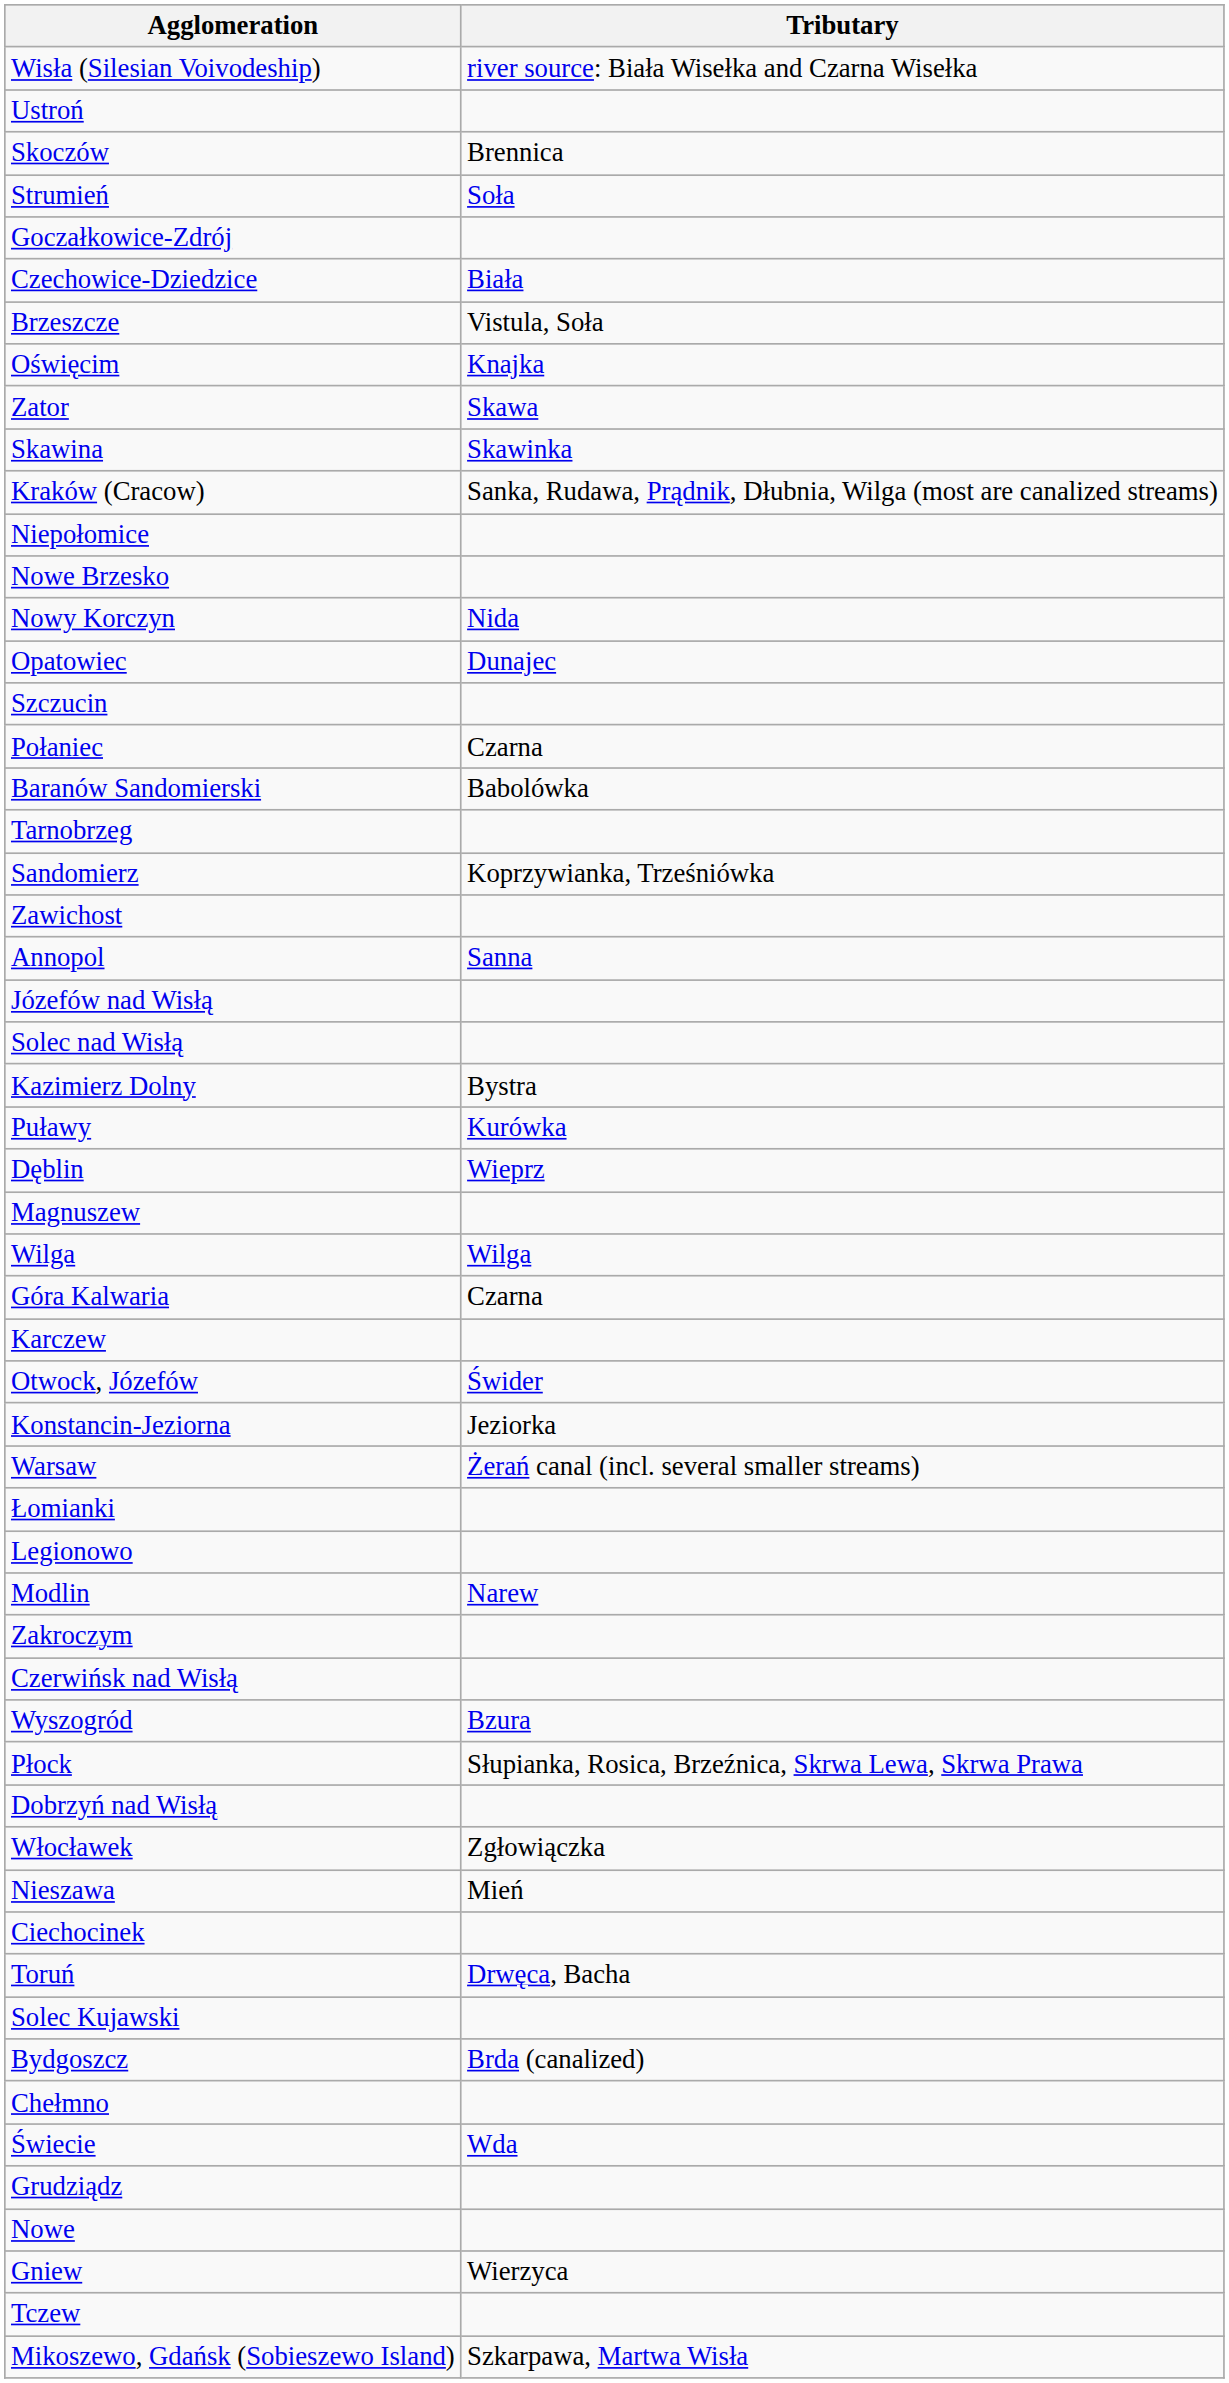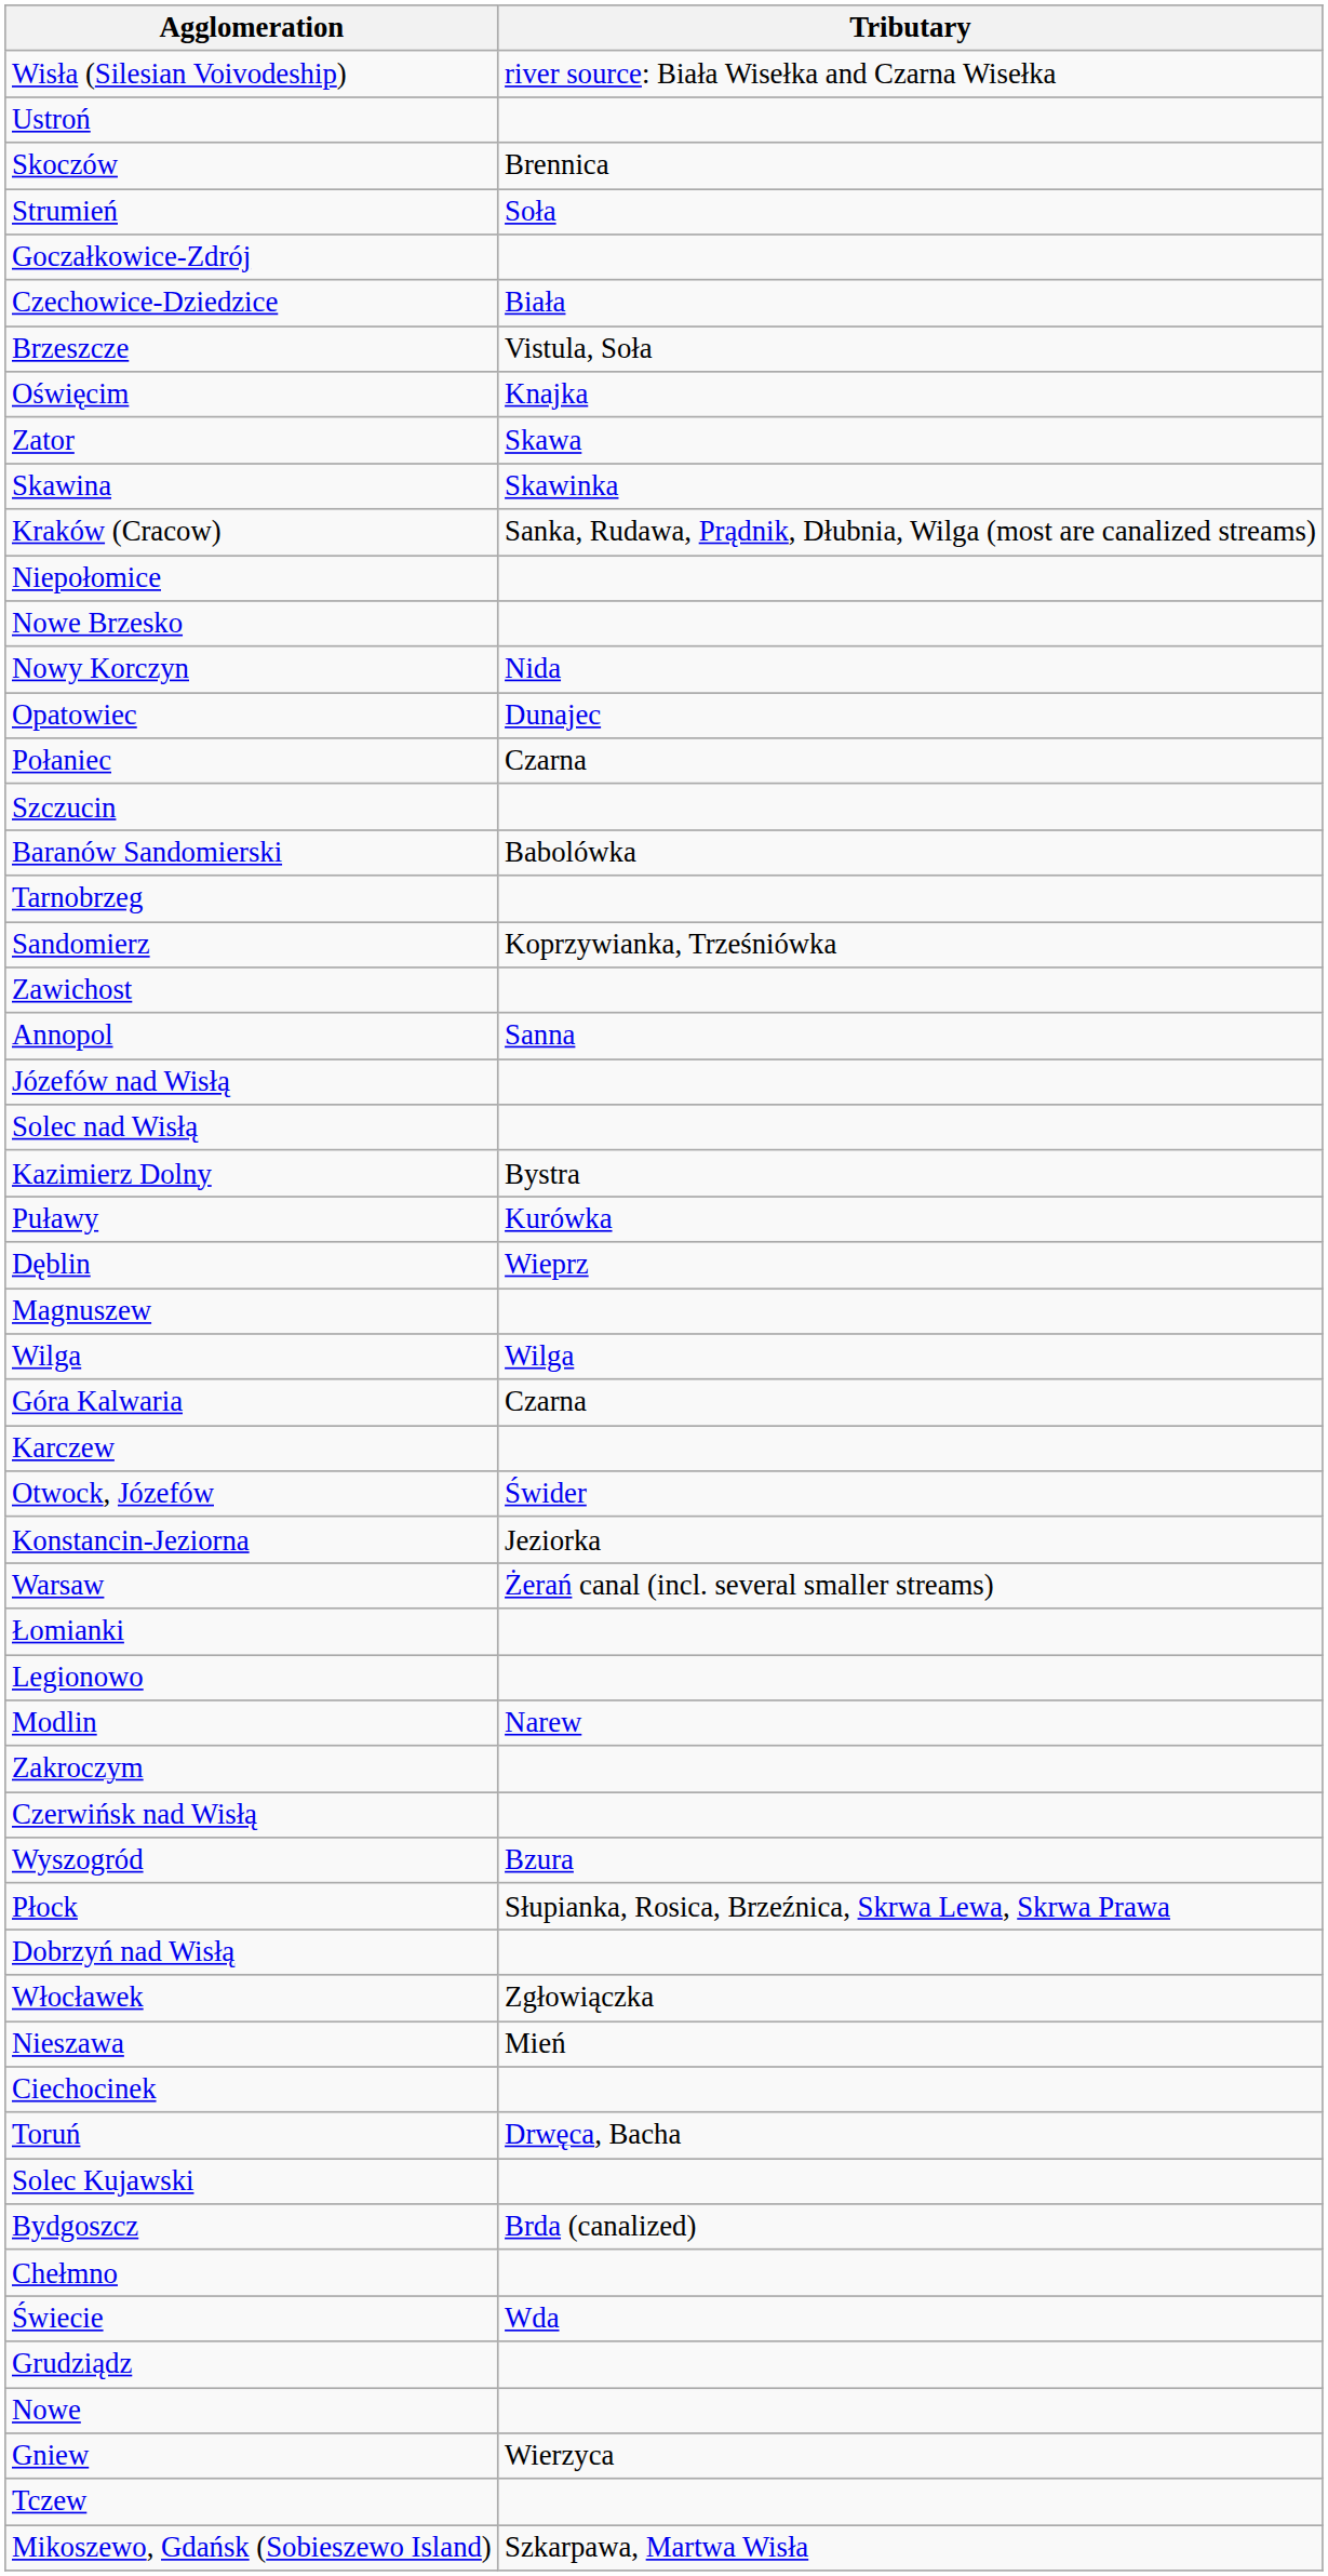rows swapped: Szczucin <-> Połaniec
